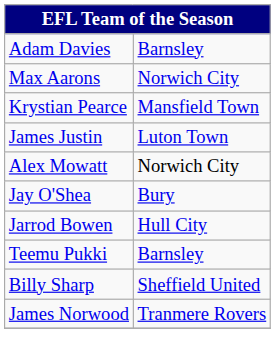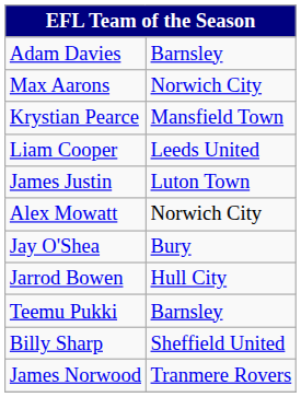+ row: Liam Cooper | Leeds United
